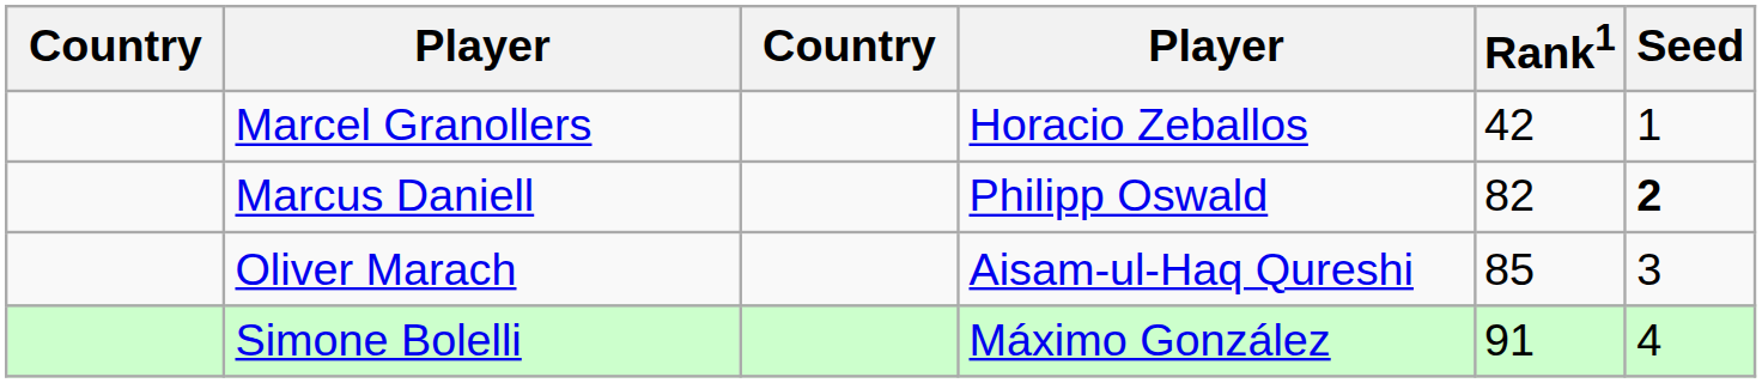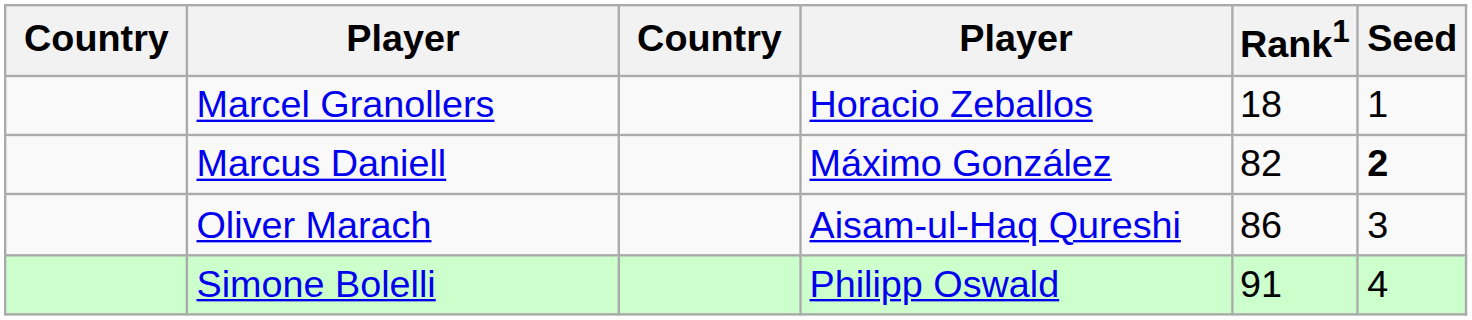Marcel Granollers | Rank1: 42 -> 18
Marcus Daniell | column 4: Philipp Oswald -> Máximo González
Oliver Marach | Rank1: 85 -> 86
Simone Bolelli | column 4: Máximo González -> Philipp Oswald
